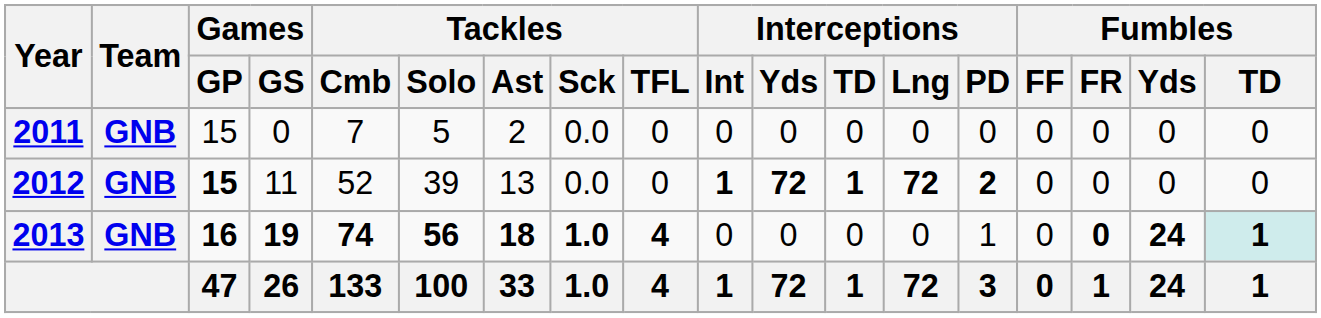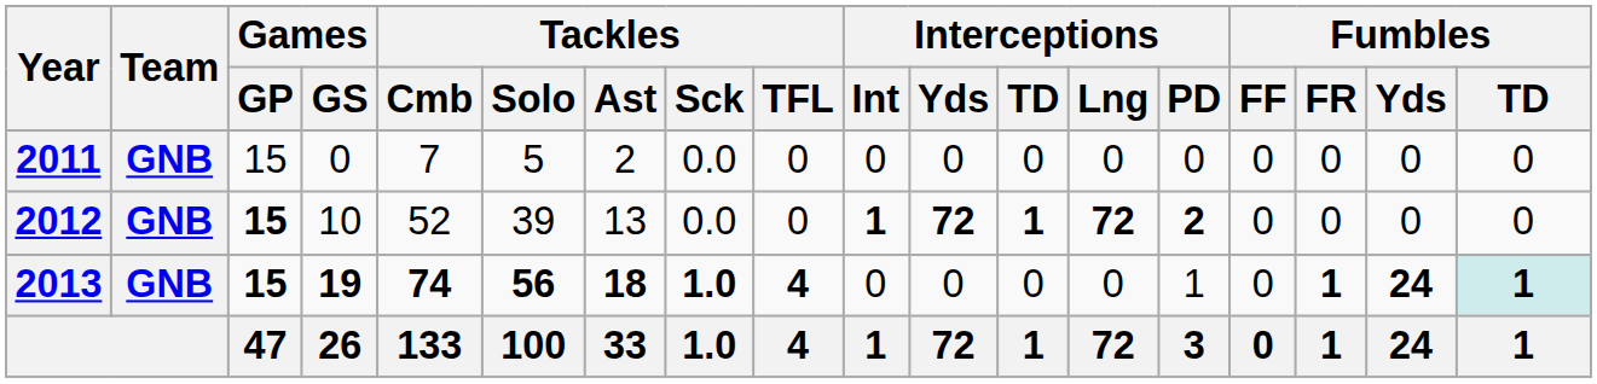2012 | Games / GS: 11 -> 10
2013 | Games / GP: 16 -> 15
2013 | Fumbles / FR: 0 -> 1
